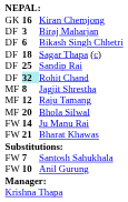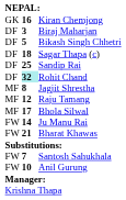Bikash Singh Chhetri | column 2: 6 -> 5
Bhola Silwal | column 2: 20 -> 17
